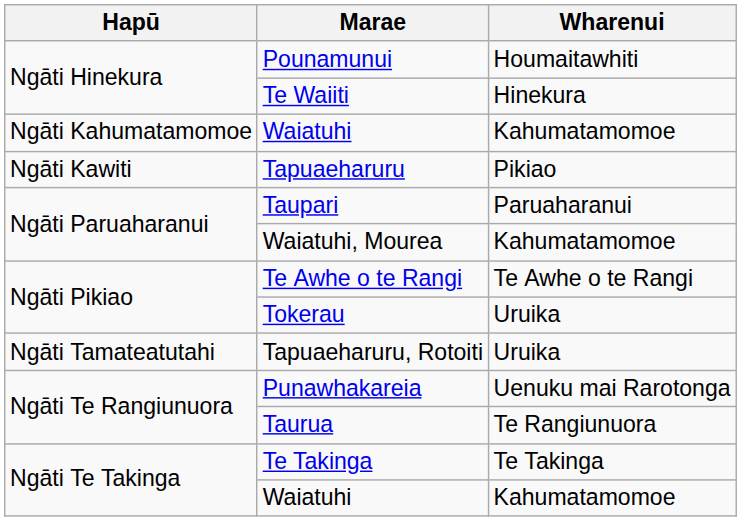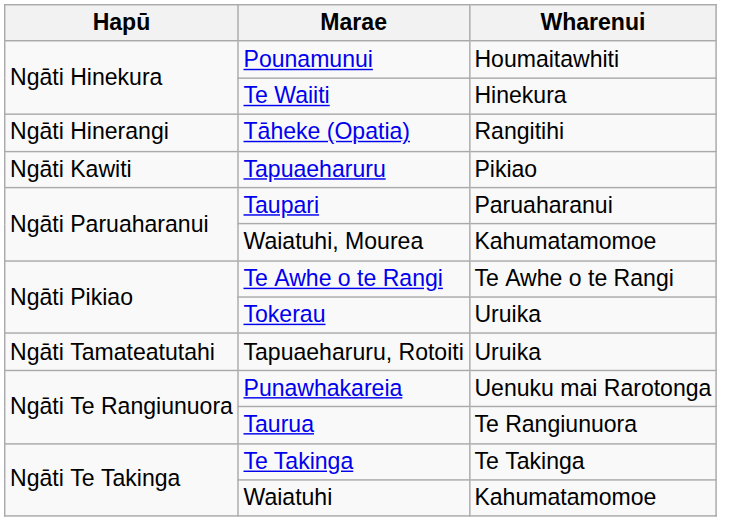+ row: Ngāti Hinerangi | Tāheke (Opatia) | Rangitihi
- row: Ngāti Kahumatamomoe | Waiatuhi | Kahumatamomoe
